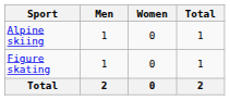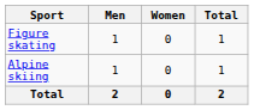rows swapped: Alpine skiing <-> Figure skating
